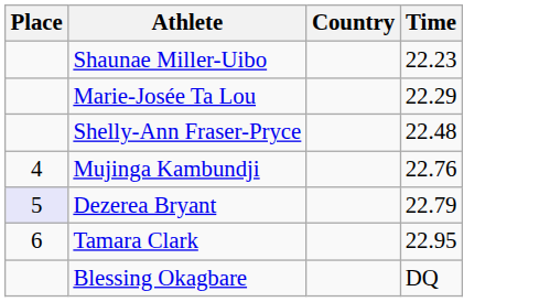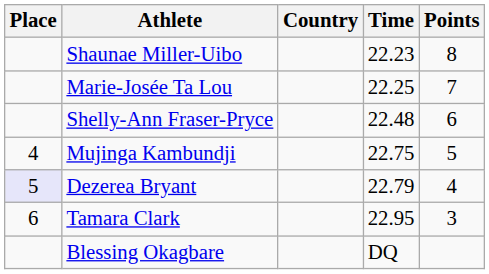+ column: Points | 8 | 7 | 6 | 5 | 4 | 3
Marie-Josée Ta Lou | Time: 22.29 -> 22.25
Mujinga Kambundji | Time: 22.76 -> 22.75
